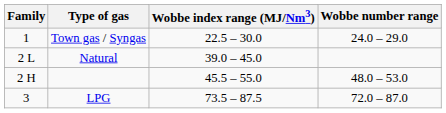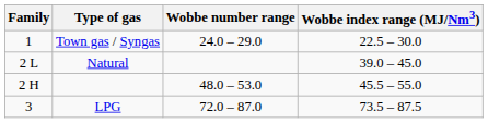columns swapped: Wobbe index range (MJ/Nm3) <-> Wobbe number range
